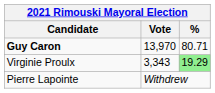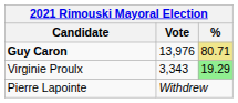Guy Caron | Vote: 13,970 -> 13,976
Guy Caron | %: no background -> khaki background
